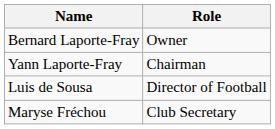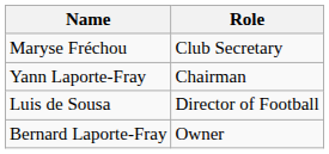rows swapped: Bernard Laporte-Fray <-> Maryse Fréchou
